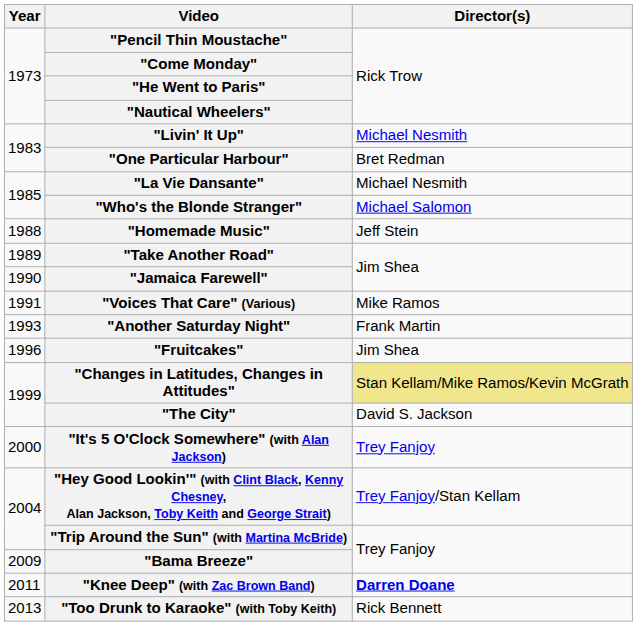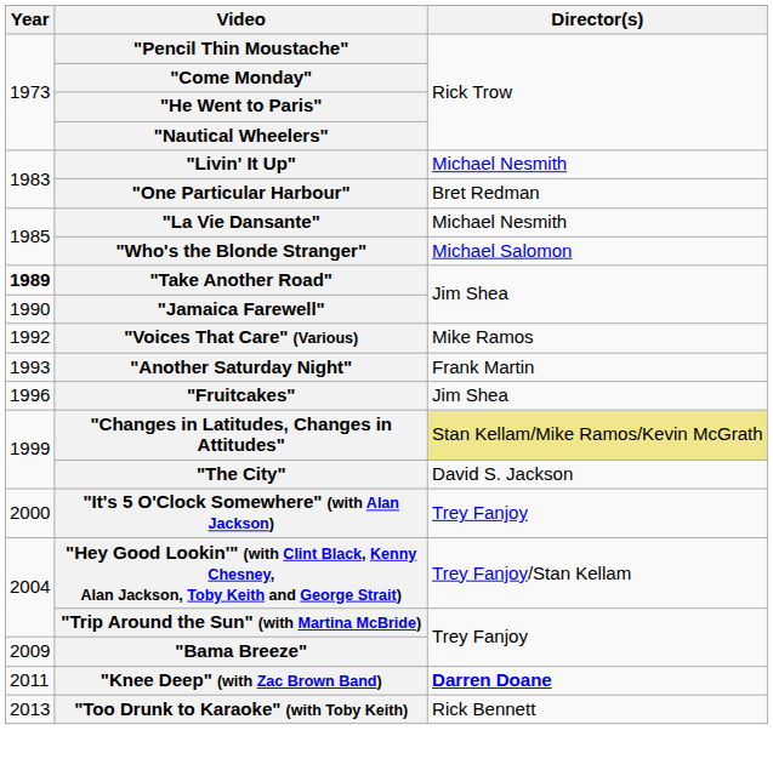- row: 1988 | "Homemade Music" | Jeff Stein
"Take Another Road" | Year: normal -> bold
"Voices That Care" (Various) | Year: 1991 -> 1992
